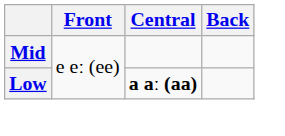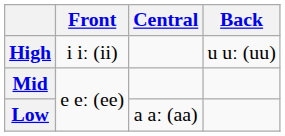+ row: High | i iː (ii) | u uː (uu)
Low | Central: bold -> normal
